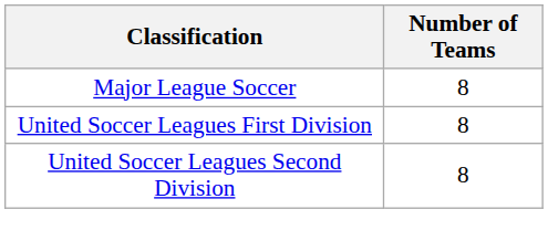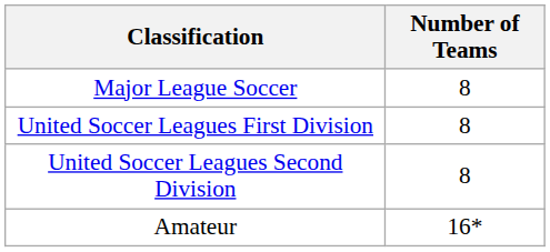+ row: Amateur | 16*
